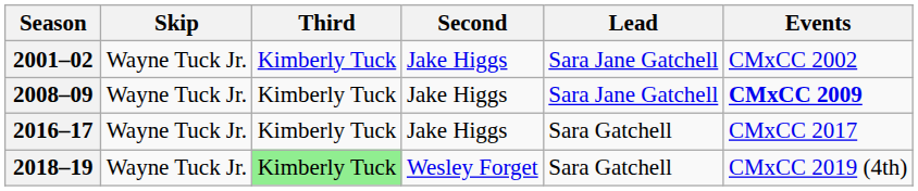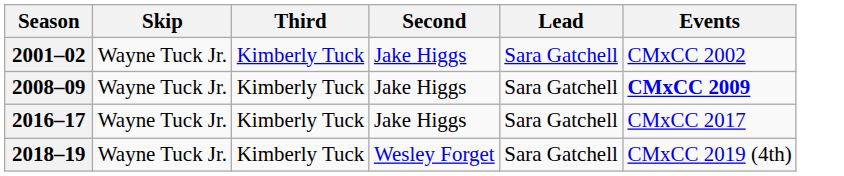2001–02 | Lead: Sara Jane Gatchell -> Sara Gatchell
2008–09 | Lead: Sara Jane Gatchell -> Sara Gatchell
2018–19 | Third: lightgreen background -> no background
